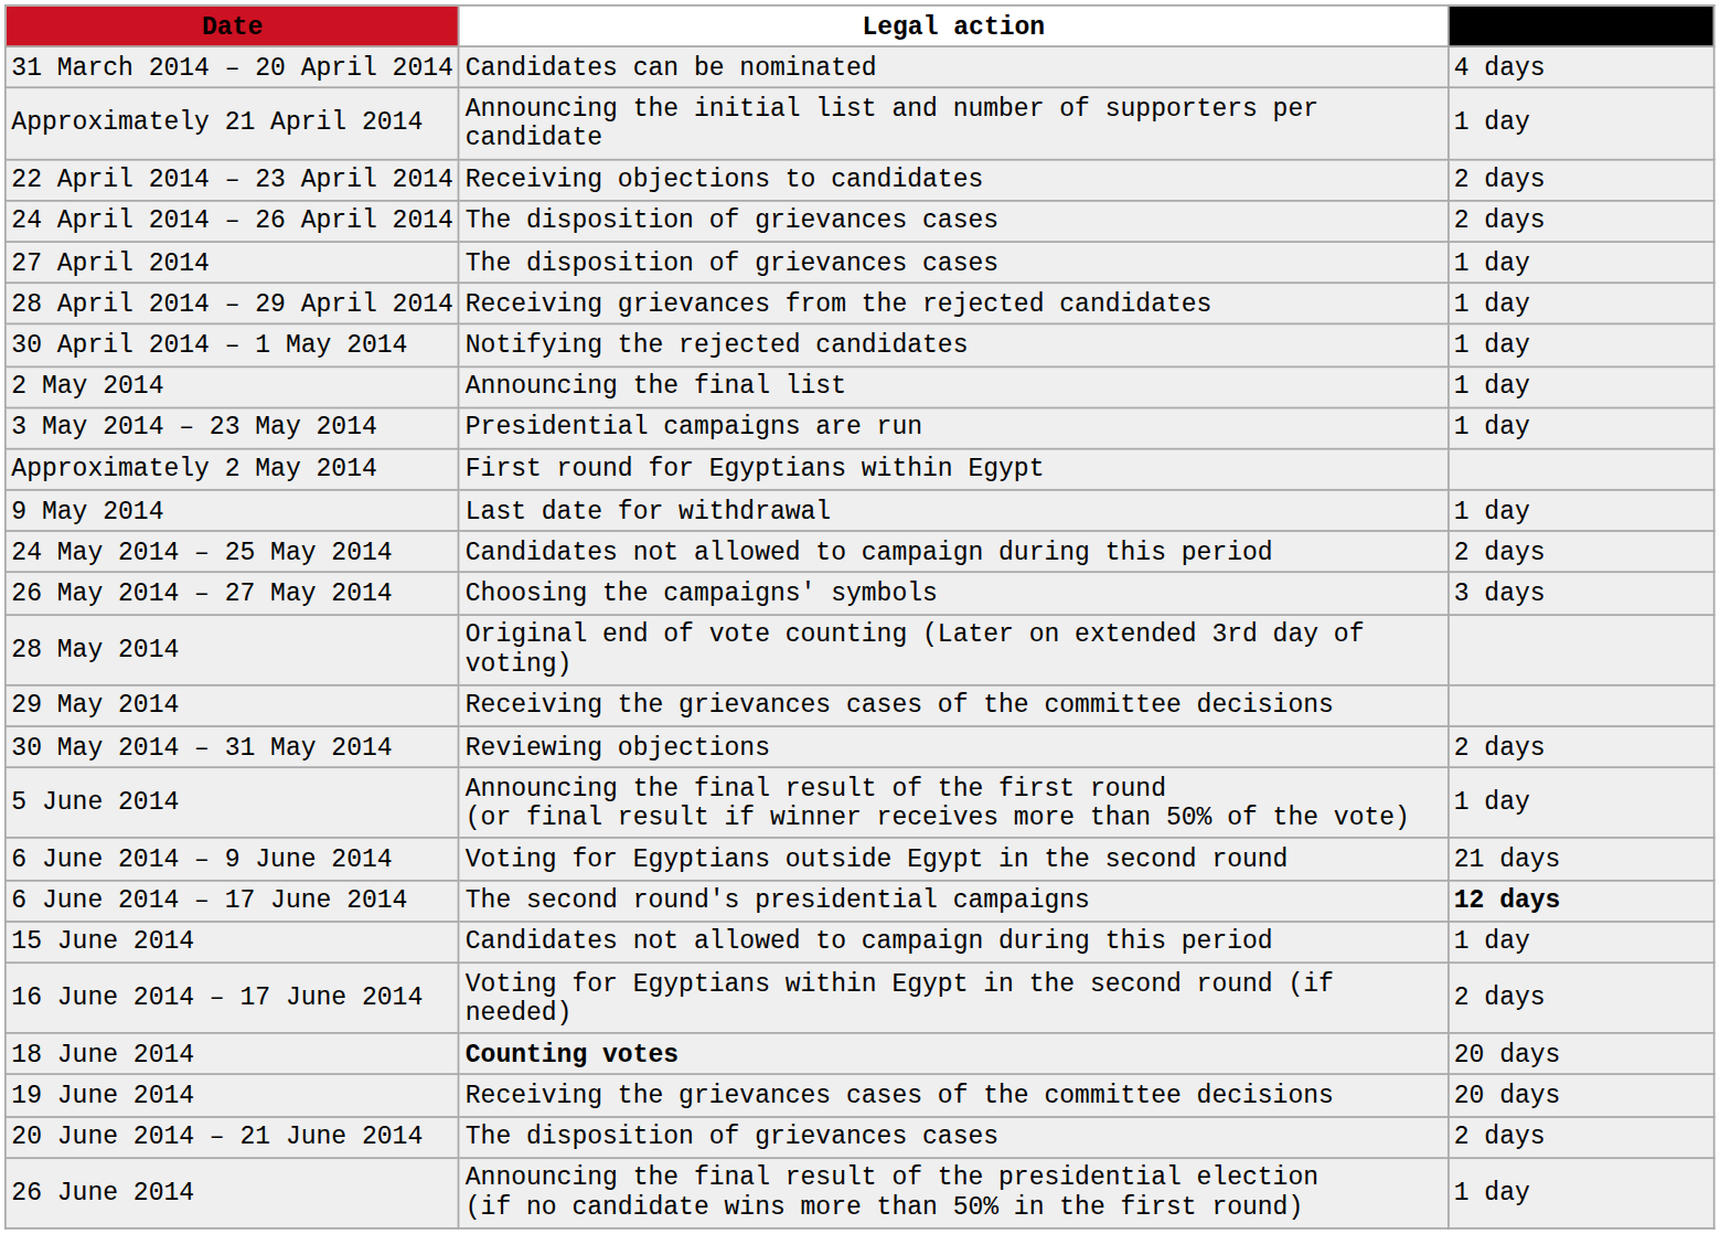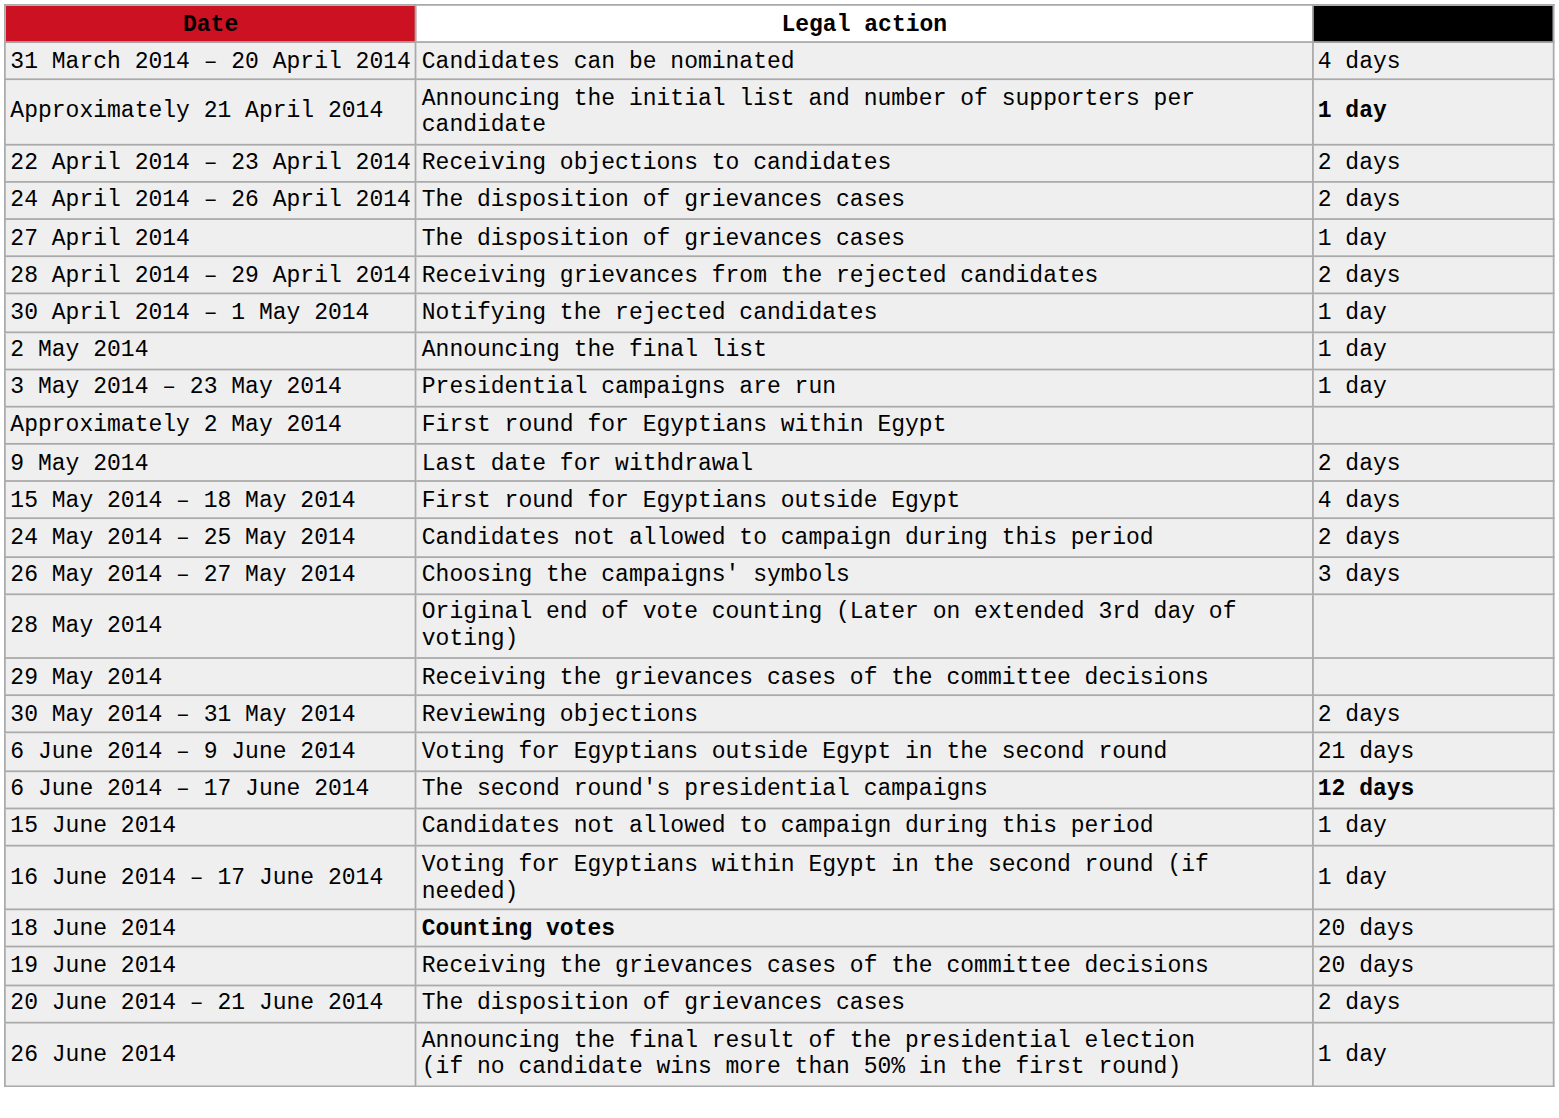Approximately 21 April 2014 | Duration: normal -> bold
28 April 2014 – 29 April 2014 | Duration: 1 day -> 2 days
9 May 2014 | Duration: 1 day -> 2 days
+ row: 15 May 2014 – 18 May 2014 | First round for Egyptians outside Egypt | 4 days
- row: 5 June 2014 | Announcing the final result of the first round (or final result if winner receives more than 50% of the vote) | 1 day
16 June 2014 – 17 June 2014 | Duration: 2 days -> 1 day
